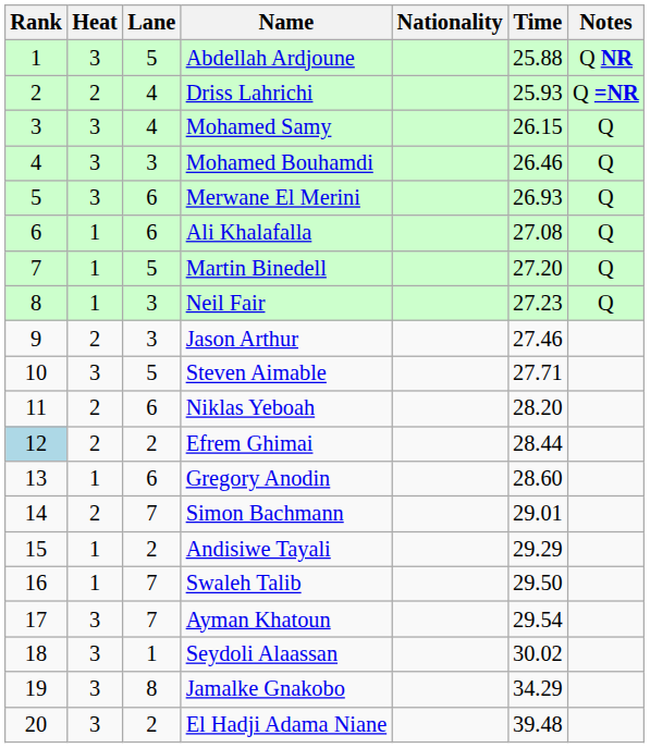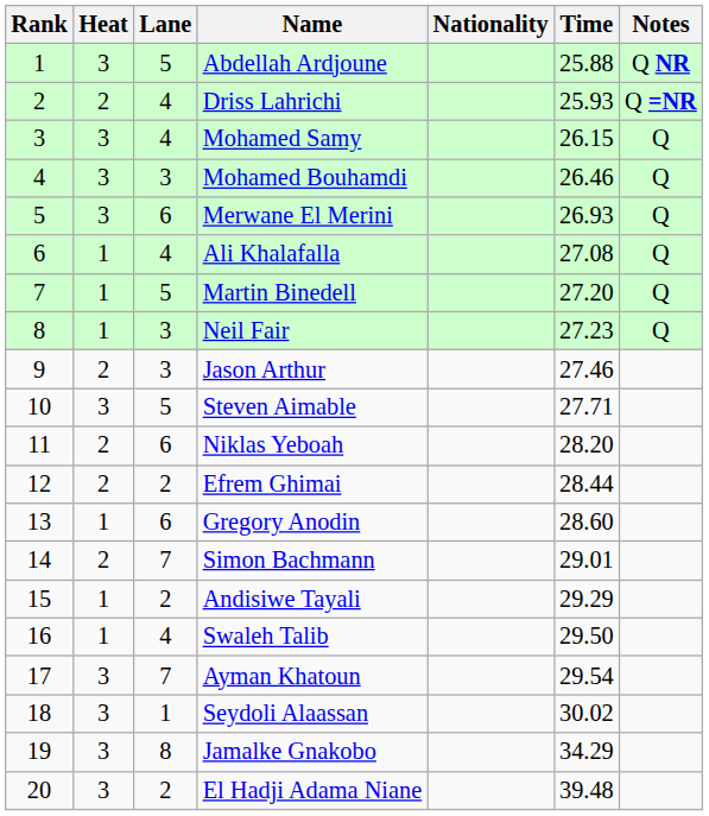Ali Khalafalla | Lane: 6 -> 4
Efrem Ghimai | Rank: lightblue background -> no background
Swaleh Talib | Lane: 7 -> 4
